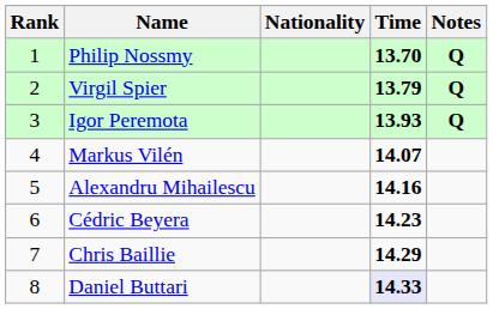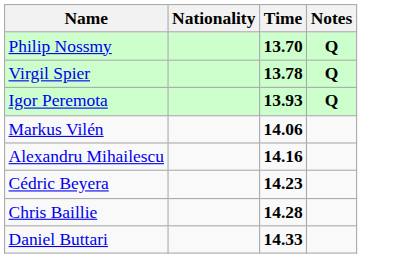- column: Rank | 1 | 2 | 3 | 4 | 5 | 6 | 7 | 8
Virgil Spier | Time: 13.79 -> 13.78
Markus Vilén | Time: 14.07 -> 14.06
Chris Baillie | Time: 14.29 -> 14.28
Daniel Buttari | Time: lavender background -> no background
